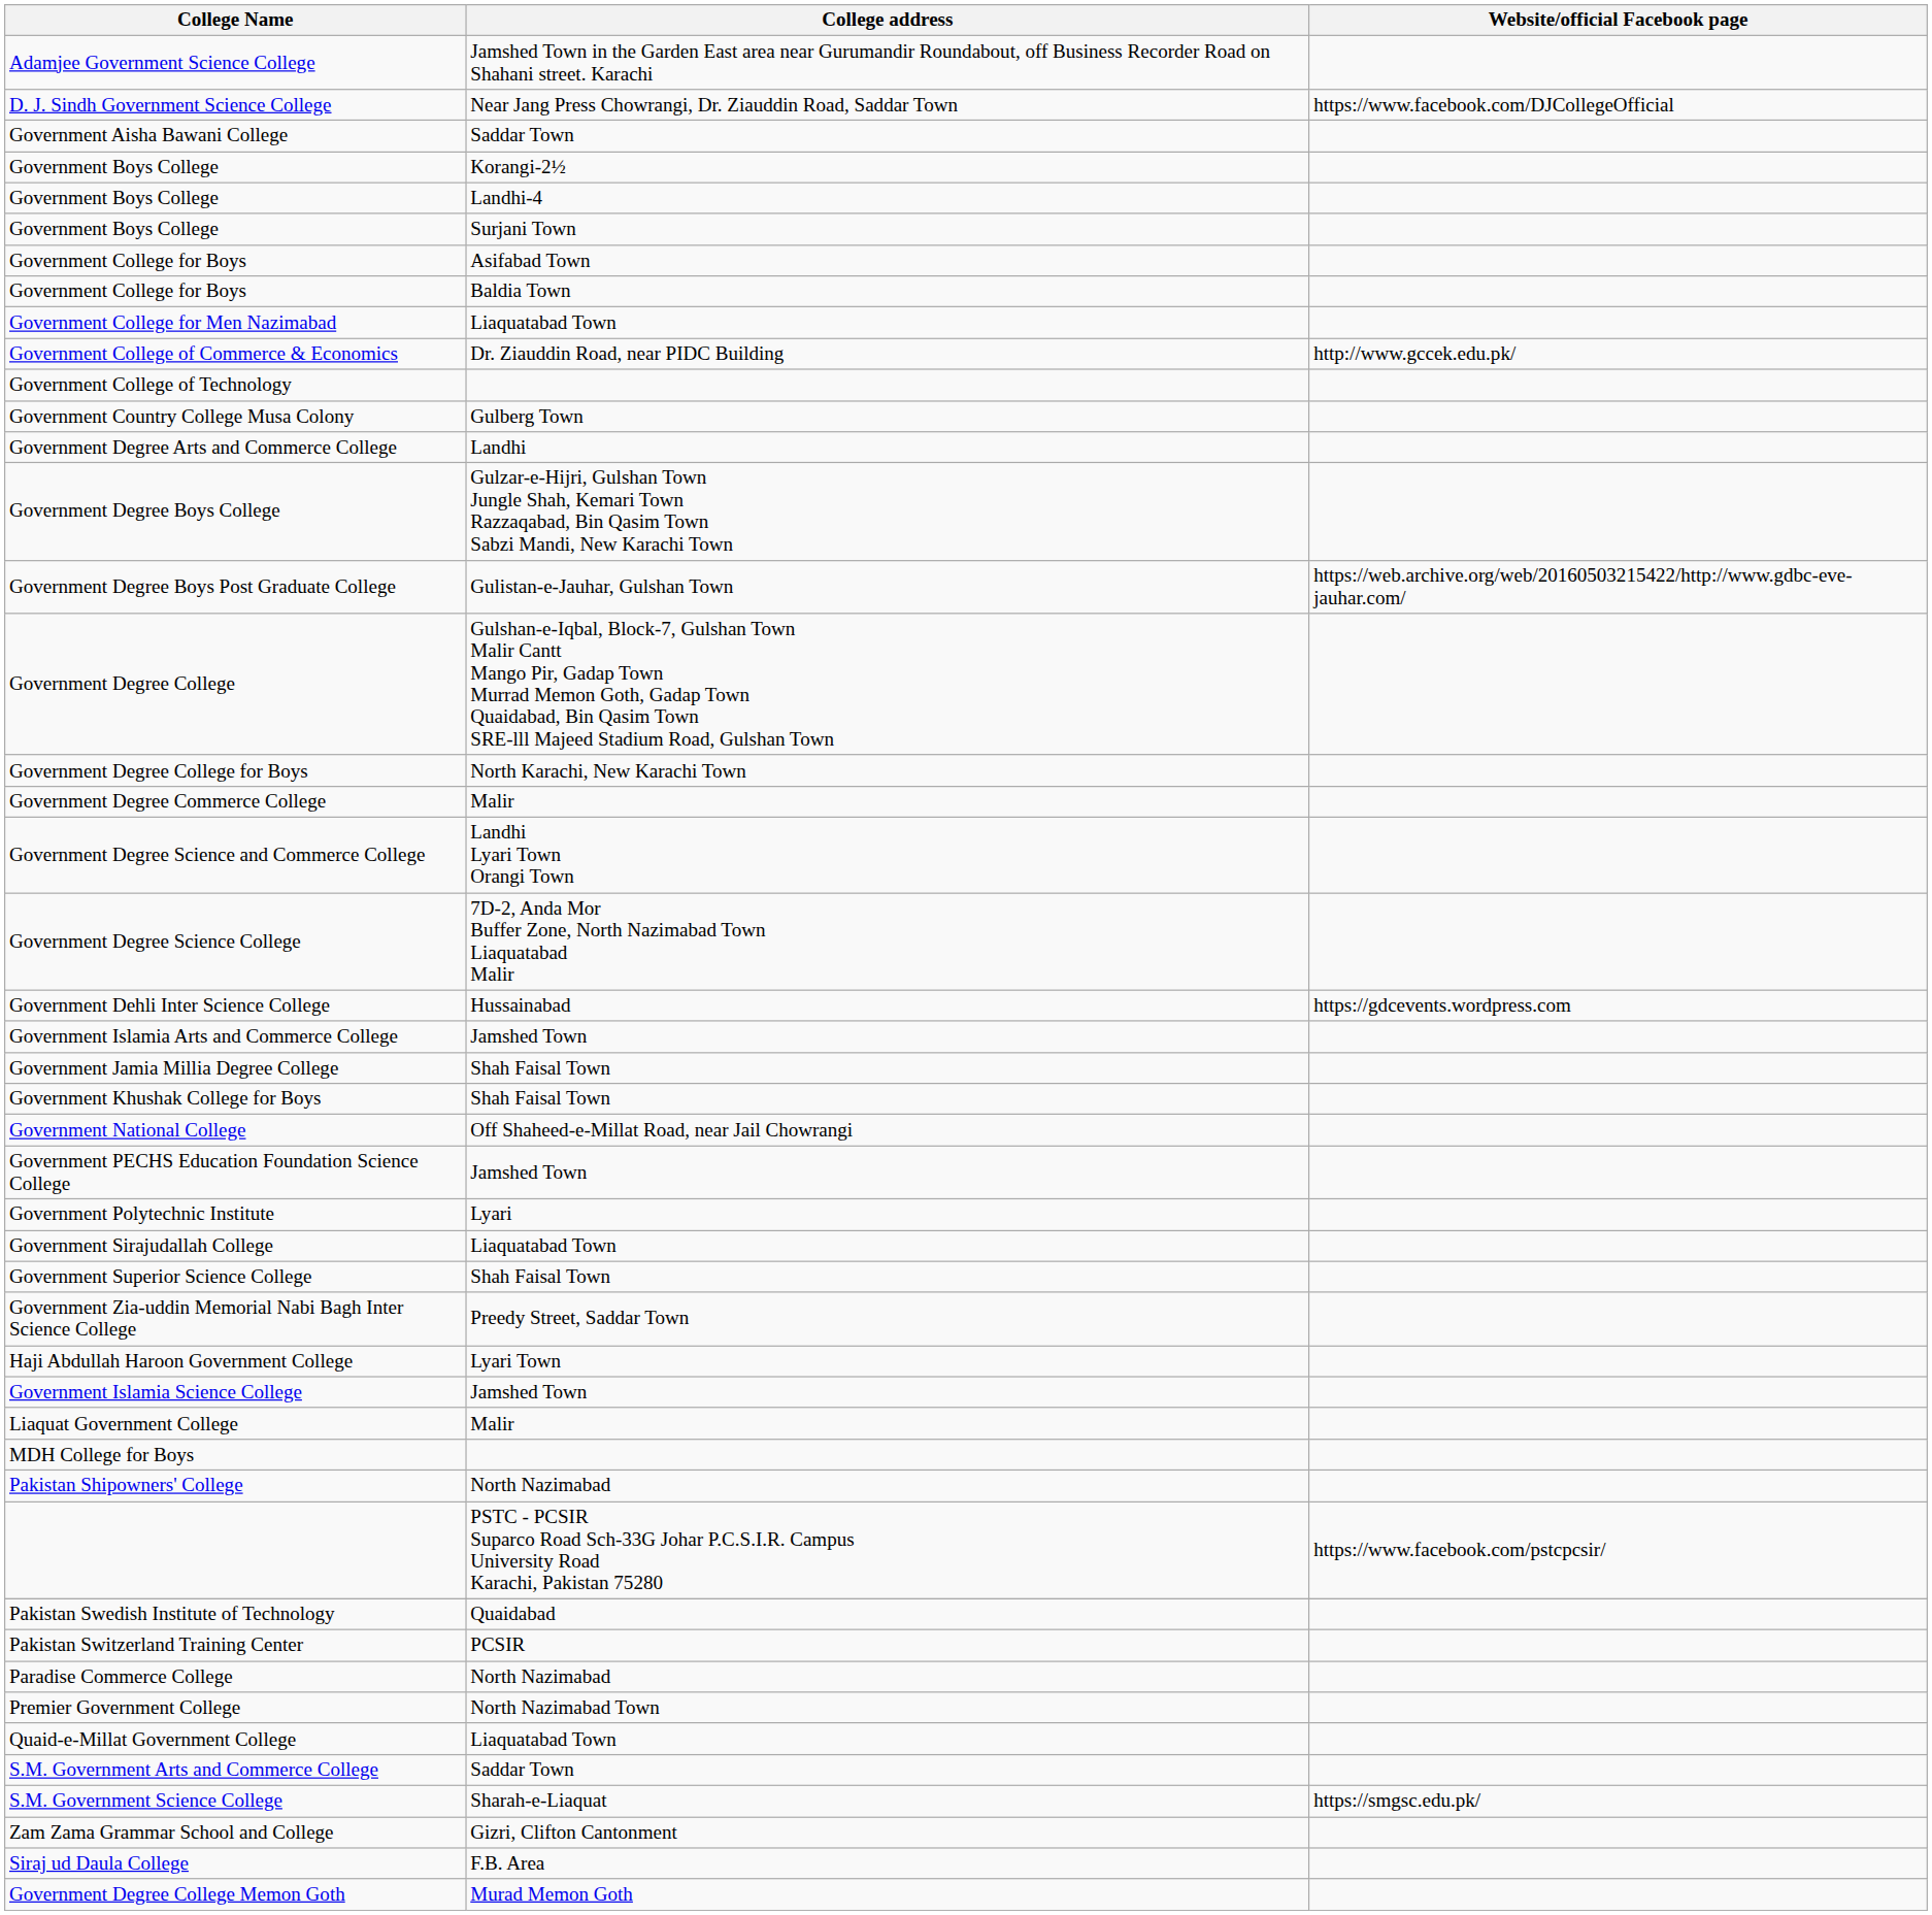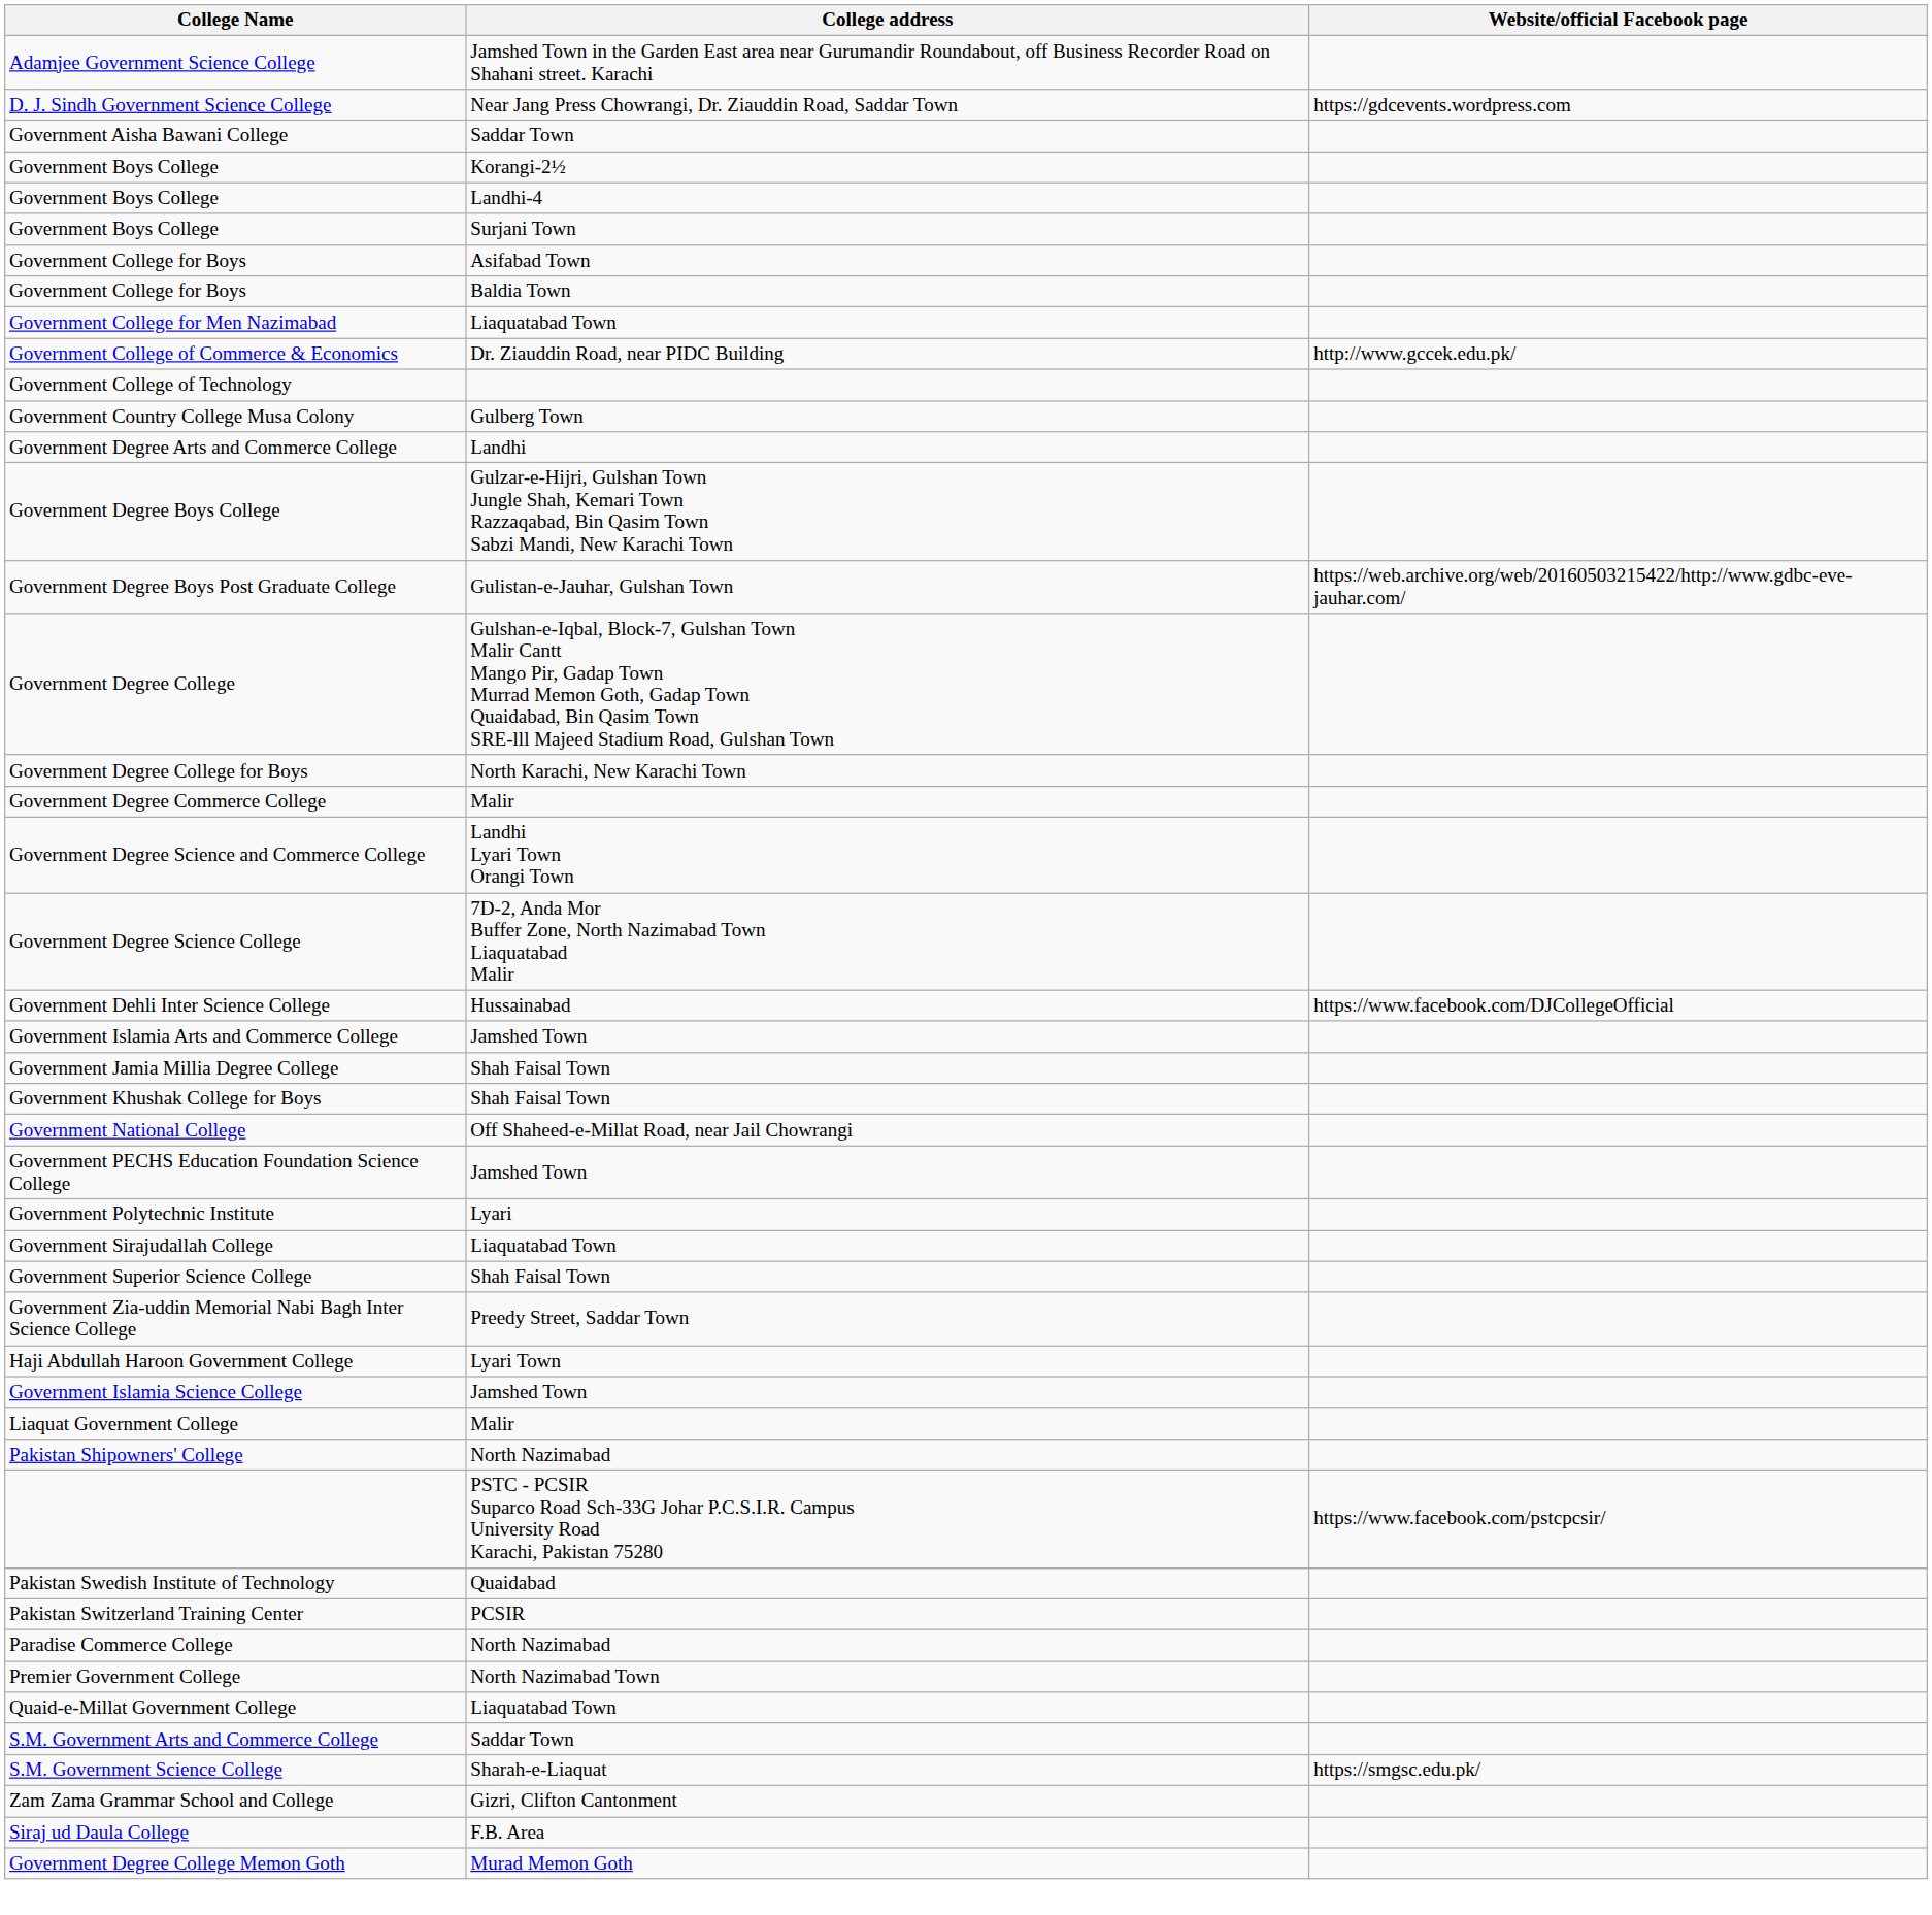D. J. Sindh Government Science College | Website/official Facebook page: https://www.facebook.com/DJCollegeOfficial -> https://gdcevents.wordpress.com
Government Dehli Inter Science College | Website/official Facebook page: https://gdcevents.wordpress.com -> https://www.facebook.com/DJCollegeOfficial
- row: MDH College for Boys
